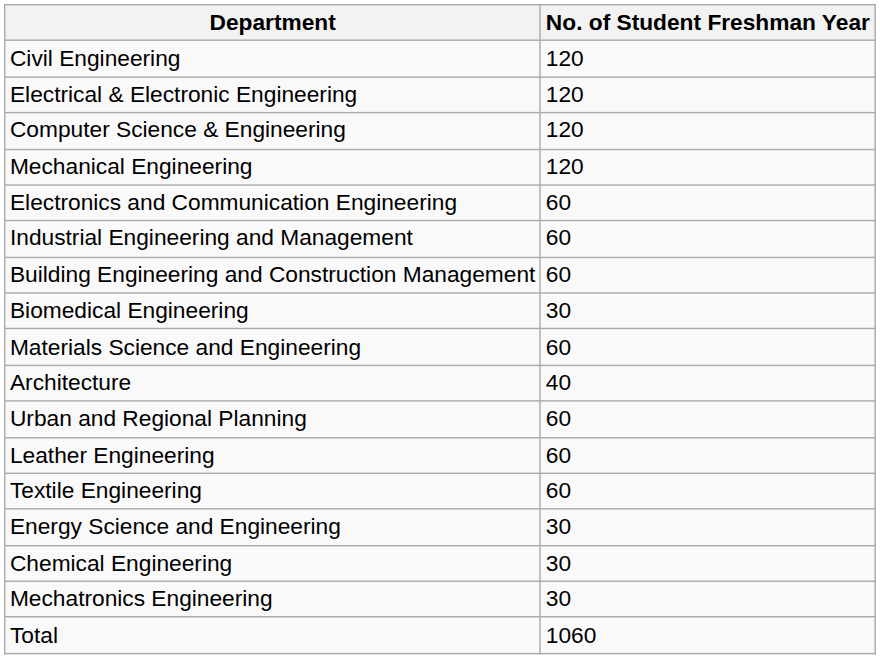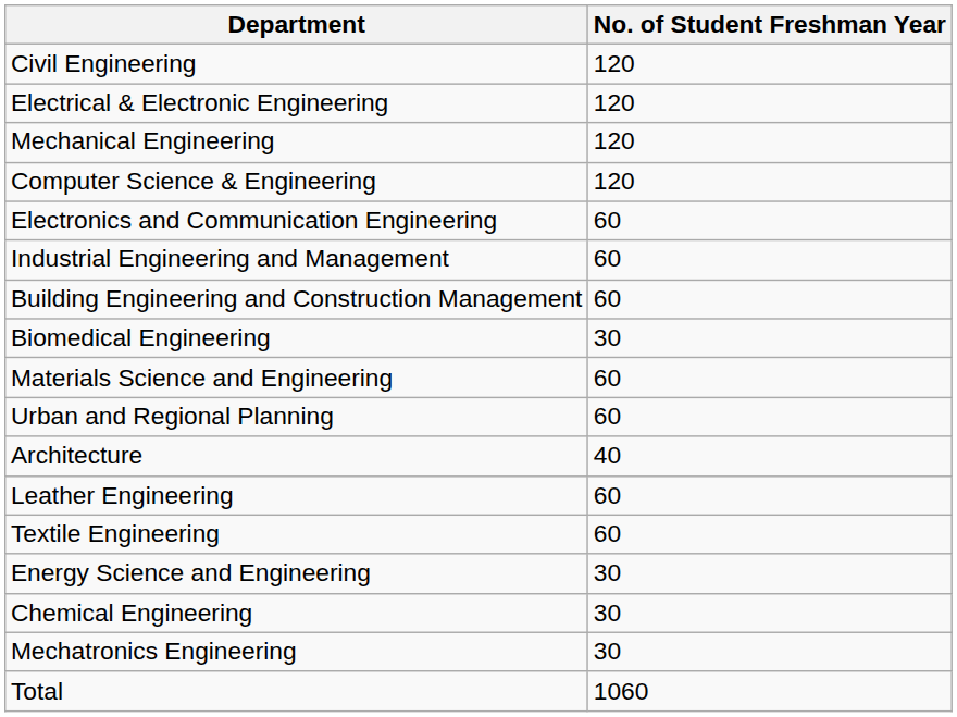rows swapped: Mechanical Engineering <-> Computer Science & Engineering
rows swapped: Architecture <-> Urban and Regional Planning
